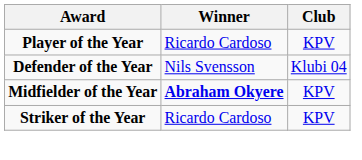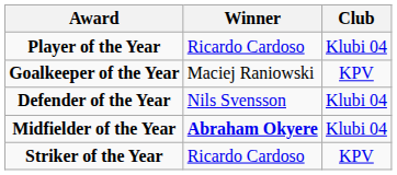Player of the Year | Club: KPV -> Klubi 04
+ row: Goalkeeper of the Year | Maciej Raniowski | KPV
Midfielder of the Year | Club: KPV -> Klubi 04
